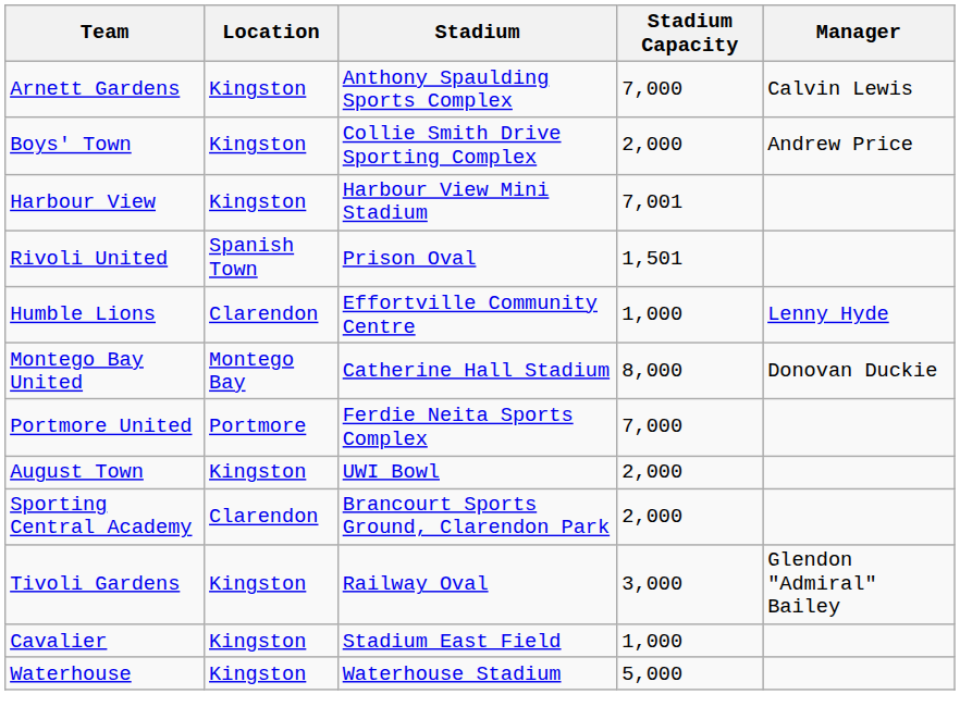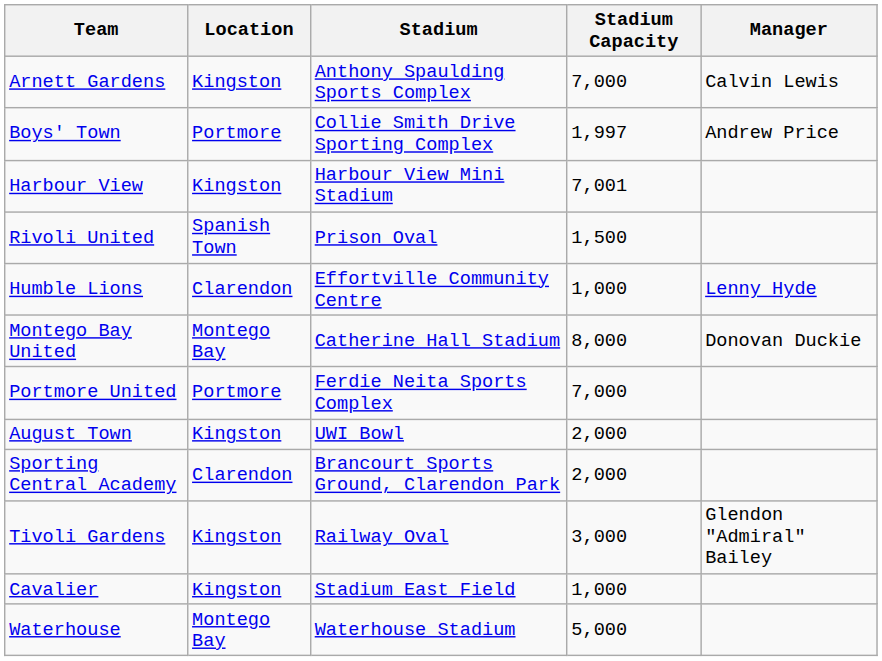Boys' Town | Location: Kingston -> Portmore
Boys' Town | Stadium Capacity: 2,000 -> 1,997
Rivoli United | Stadium Capacity: 1,501 -> 1,500
Waterhouse | Location: Kingston -> Montego Bay
